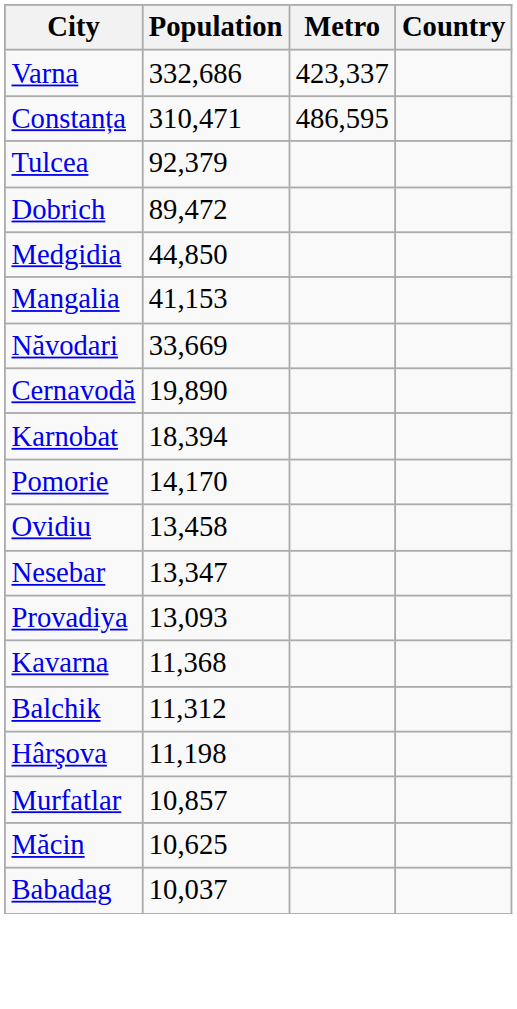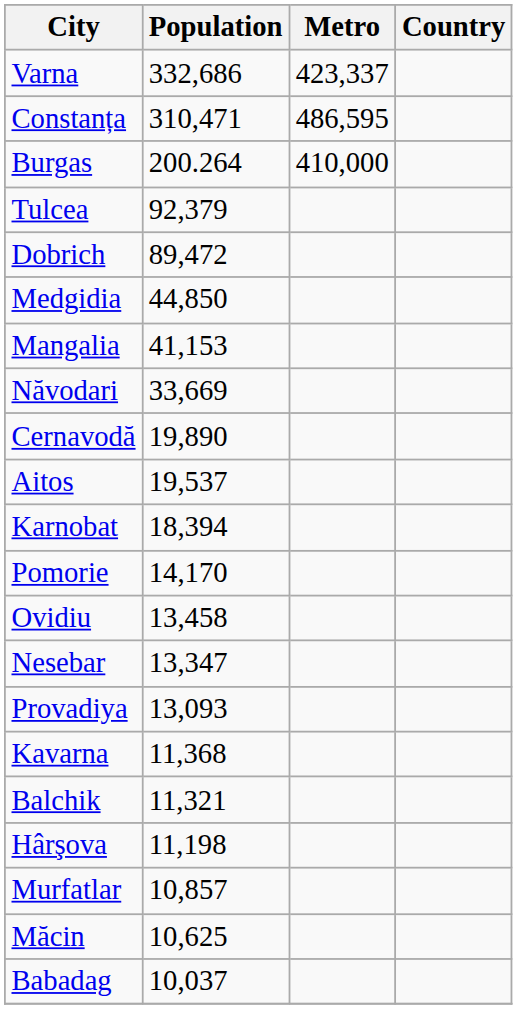+ row: Burgas | 200.264 | 410,000
+ row: Aitos | 19,537
Balchik | Population: 11,312 -> 11,321
